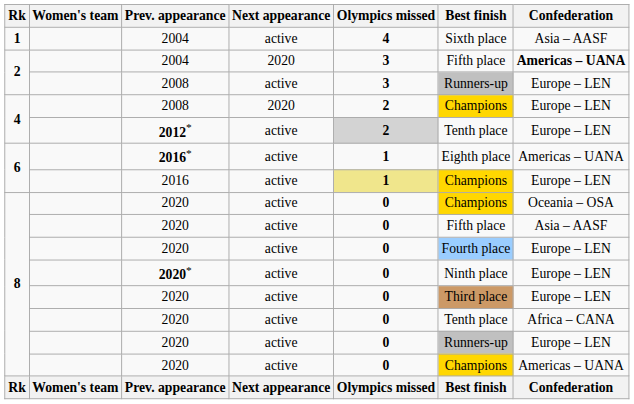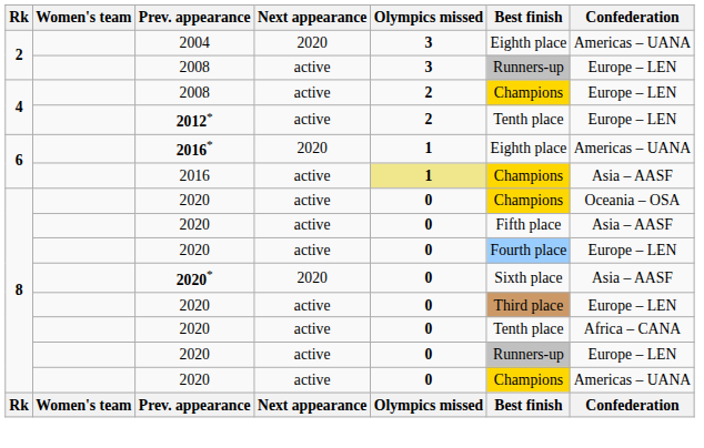- row: 1 | 2004 | active | 4 | Sixth place | Asia – AASF
2 / 2004 | Best finish: Fifth place -> Eighth place
2 / 2004 | Confederation: bold -> normal
4 / 2008 | Next appearance: 2020 -> active
2012* | Olympics missed: lightgrey background -> no background
2016* | Next appearance: active -> 2020
2016 | Confederation: Europe – LEN -> Asia – AASF
2020* | Next appearance: active -> 2020
2020* | Best finish: Ninth place -> Sixth place
2020* | Confederation: Europe – LEN -> Asia – AASF
